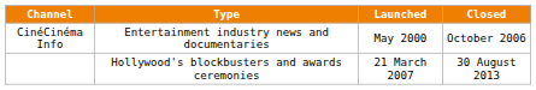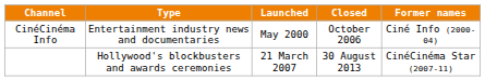+ column: Former names | Ciné Info (2000-04) | CinéCinéma Star (2007-11)
